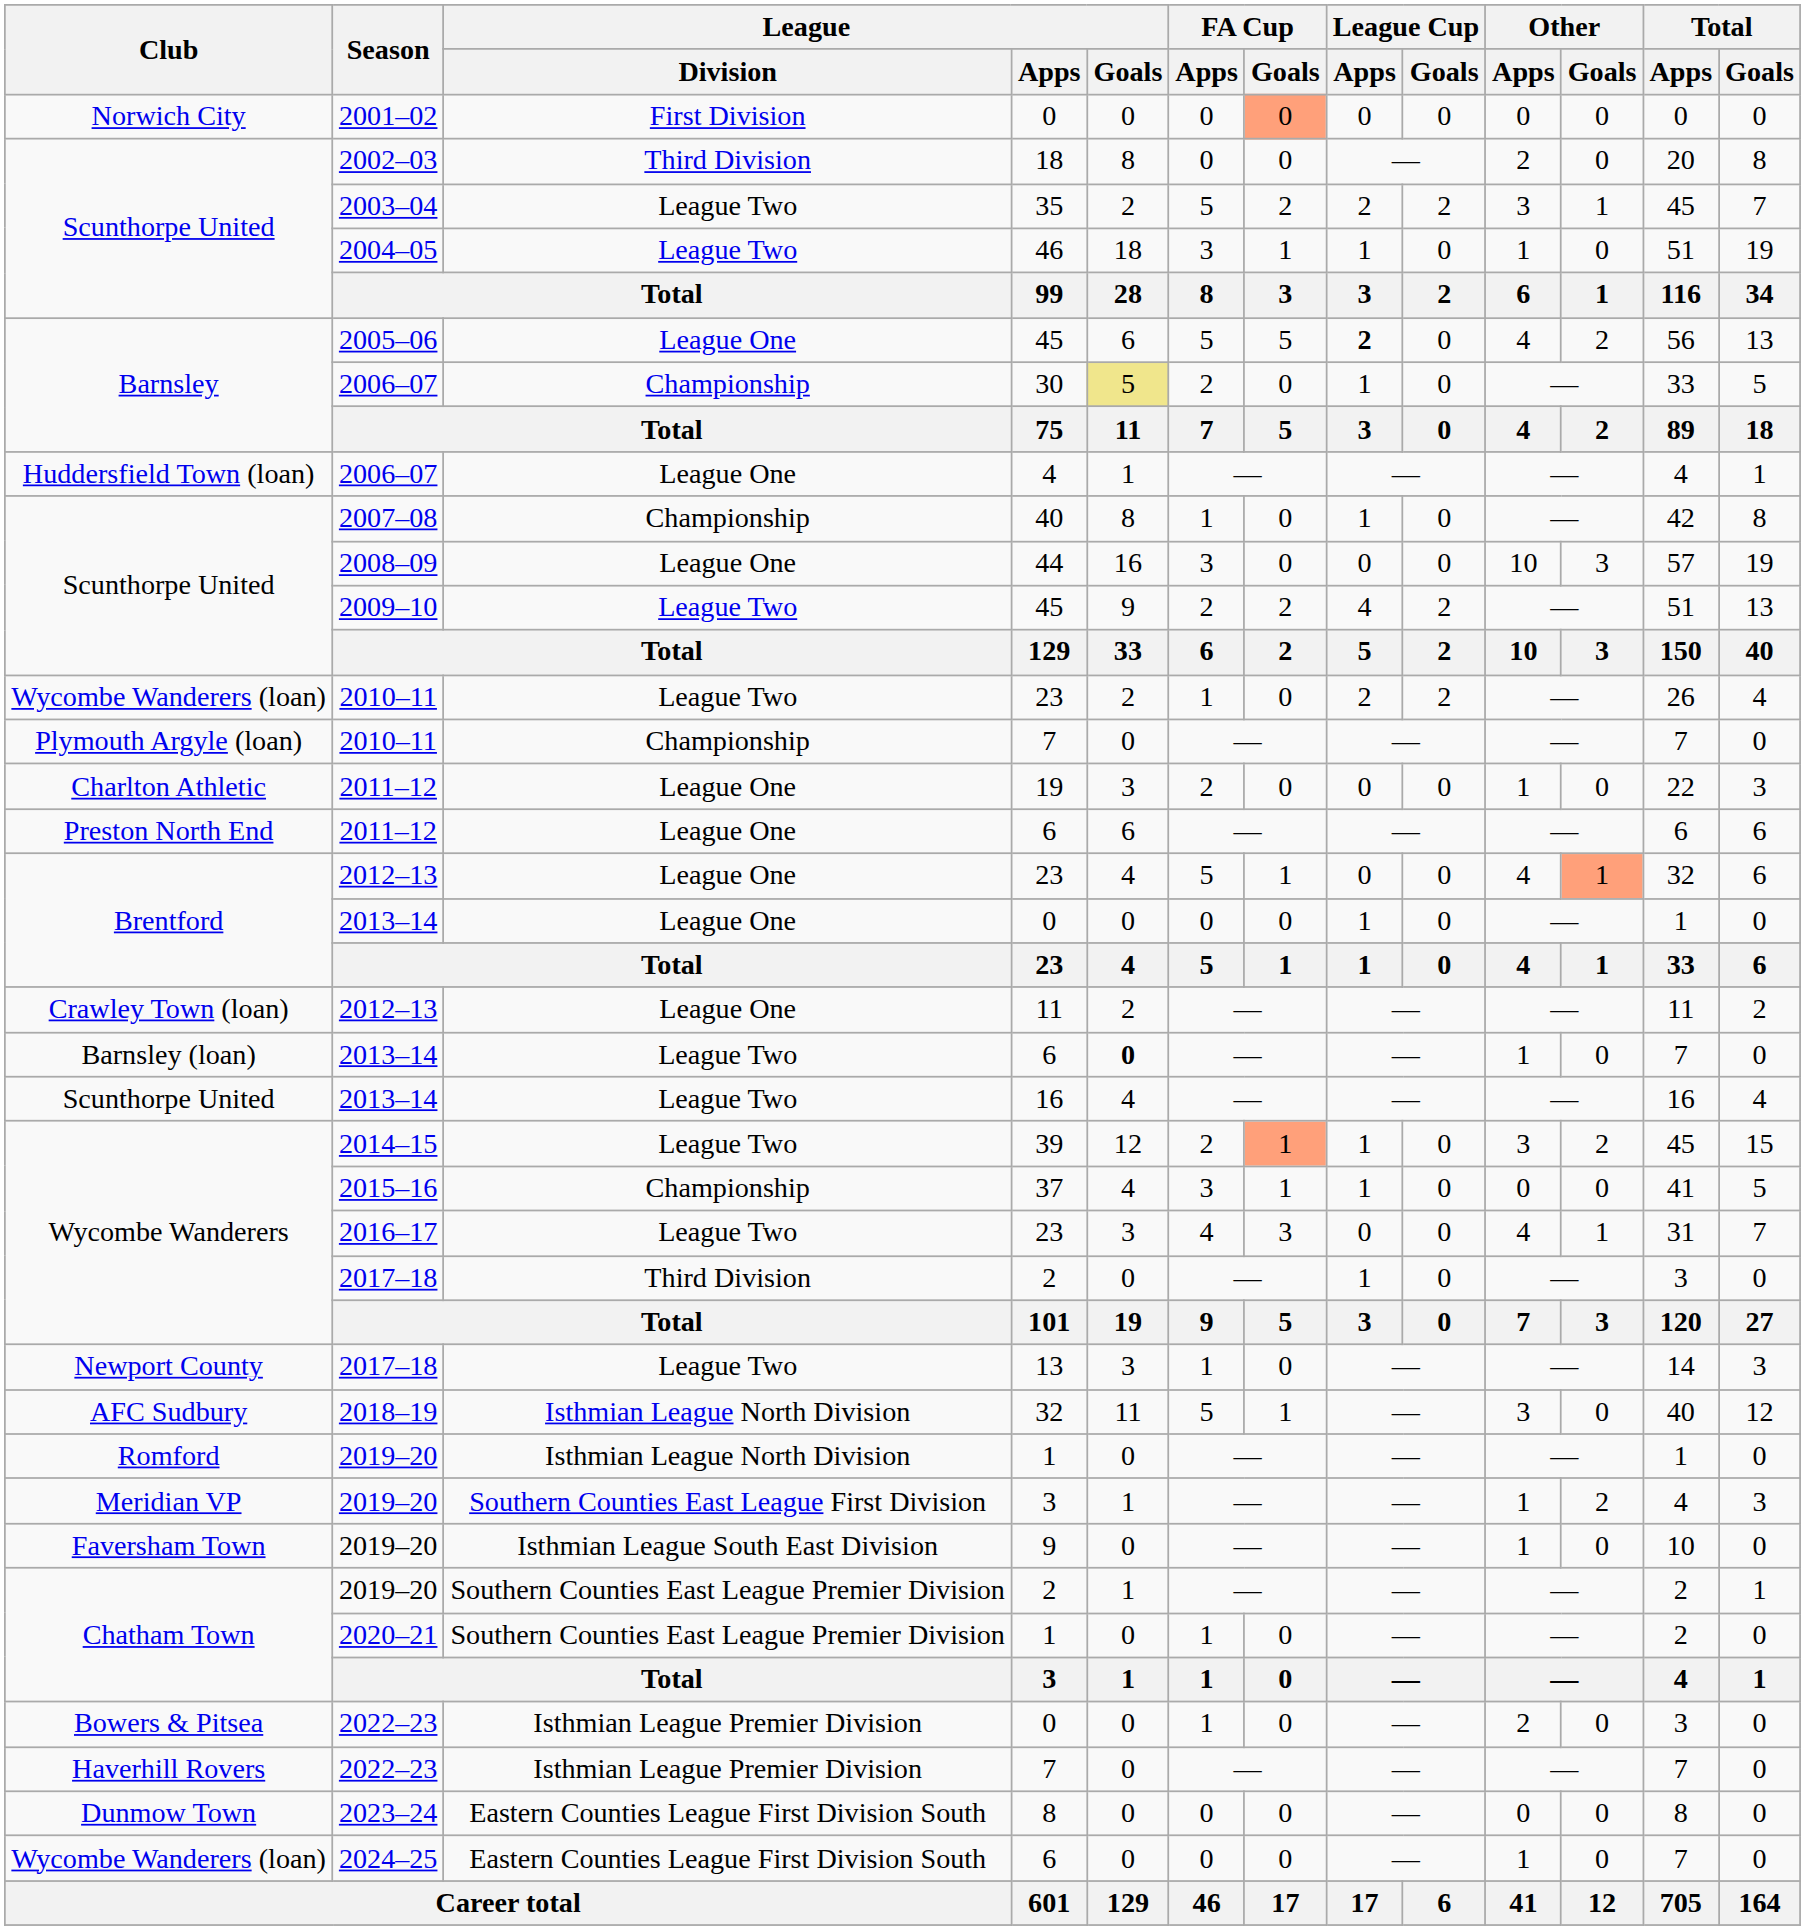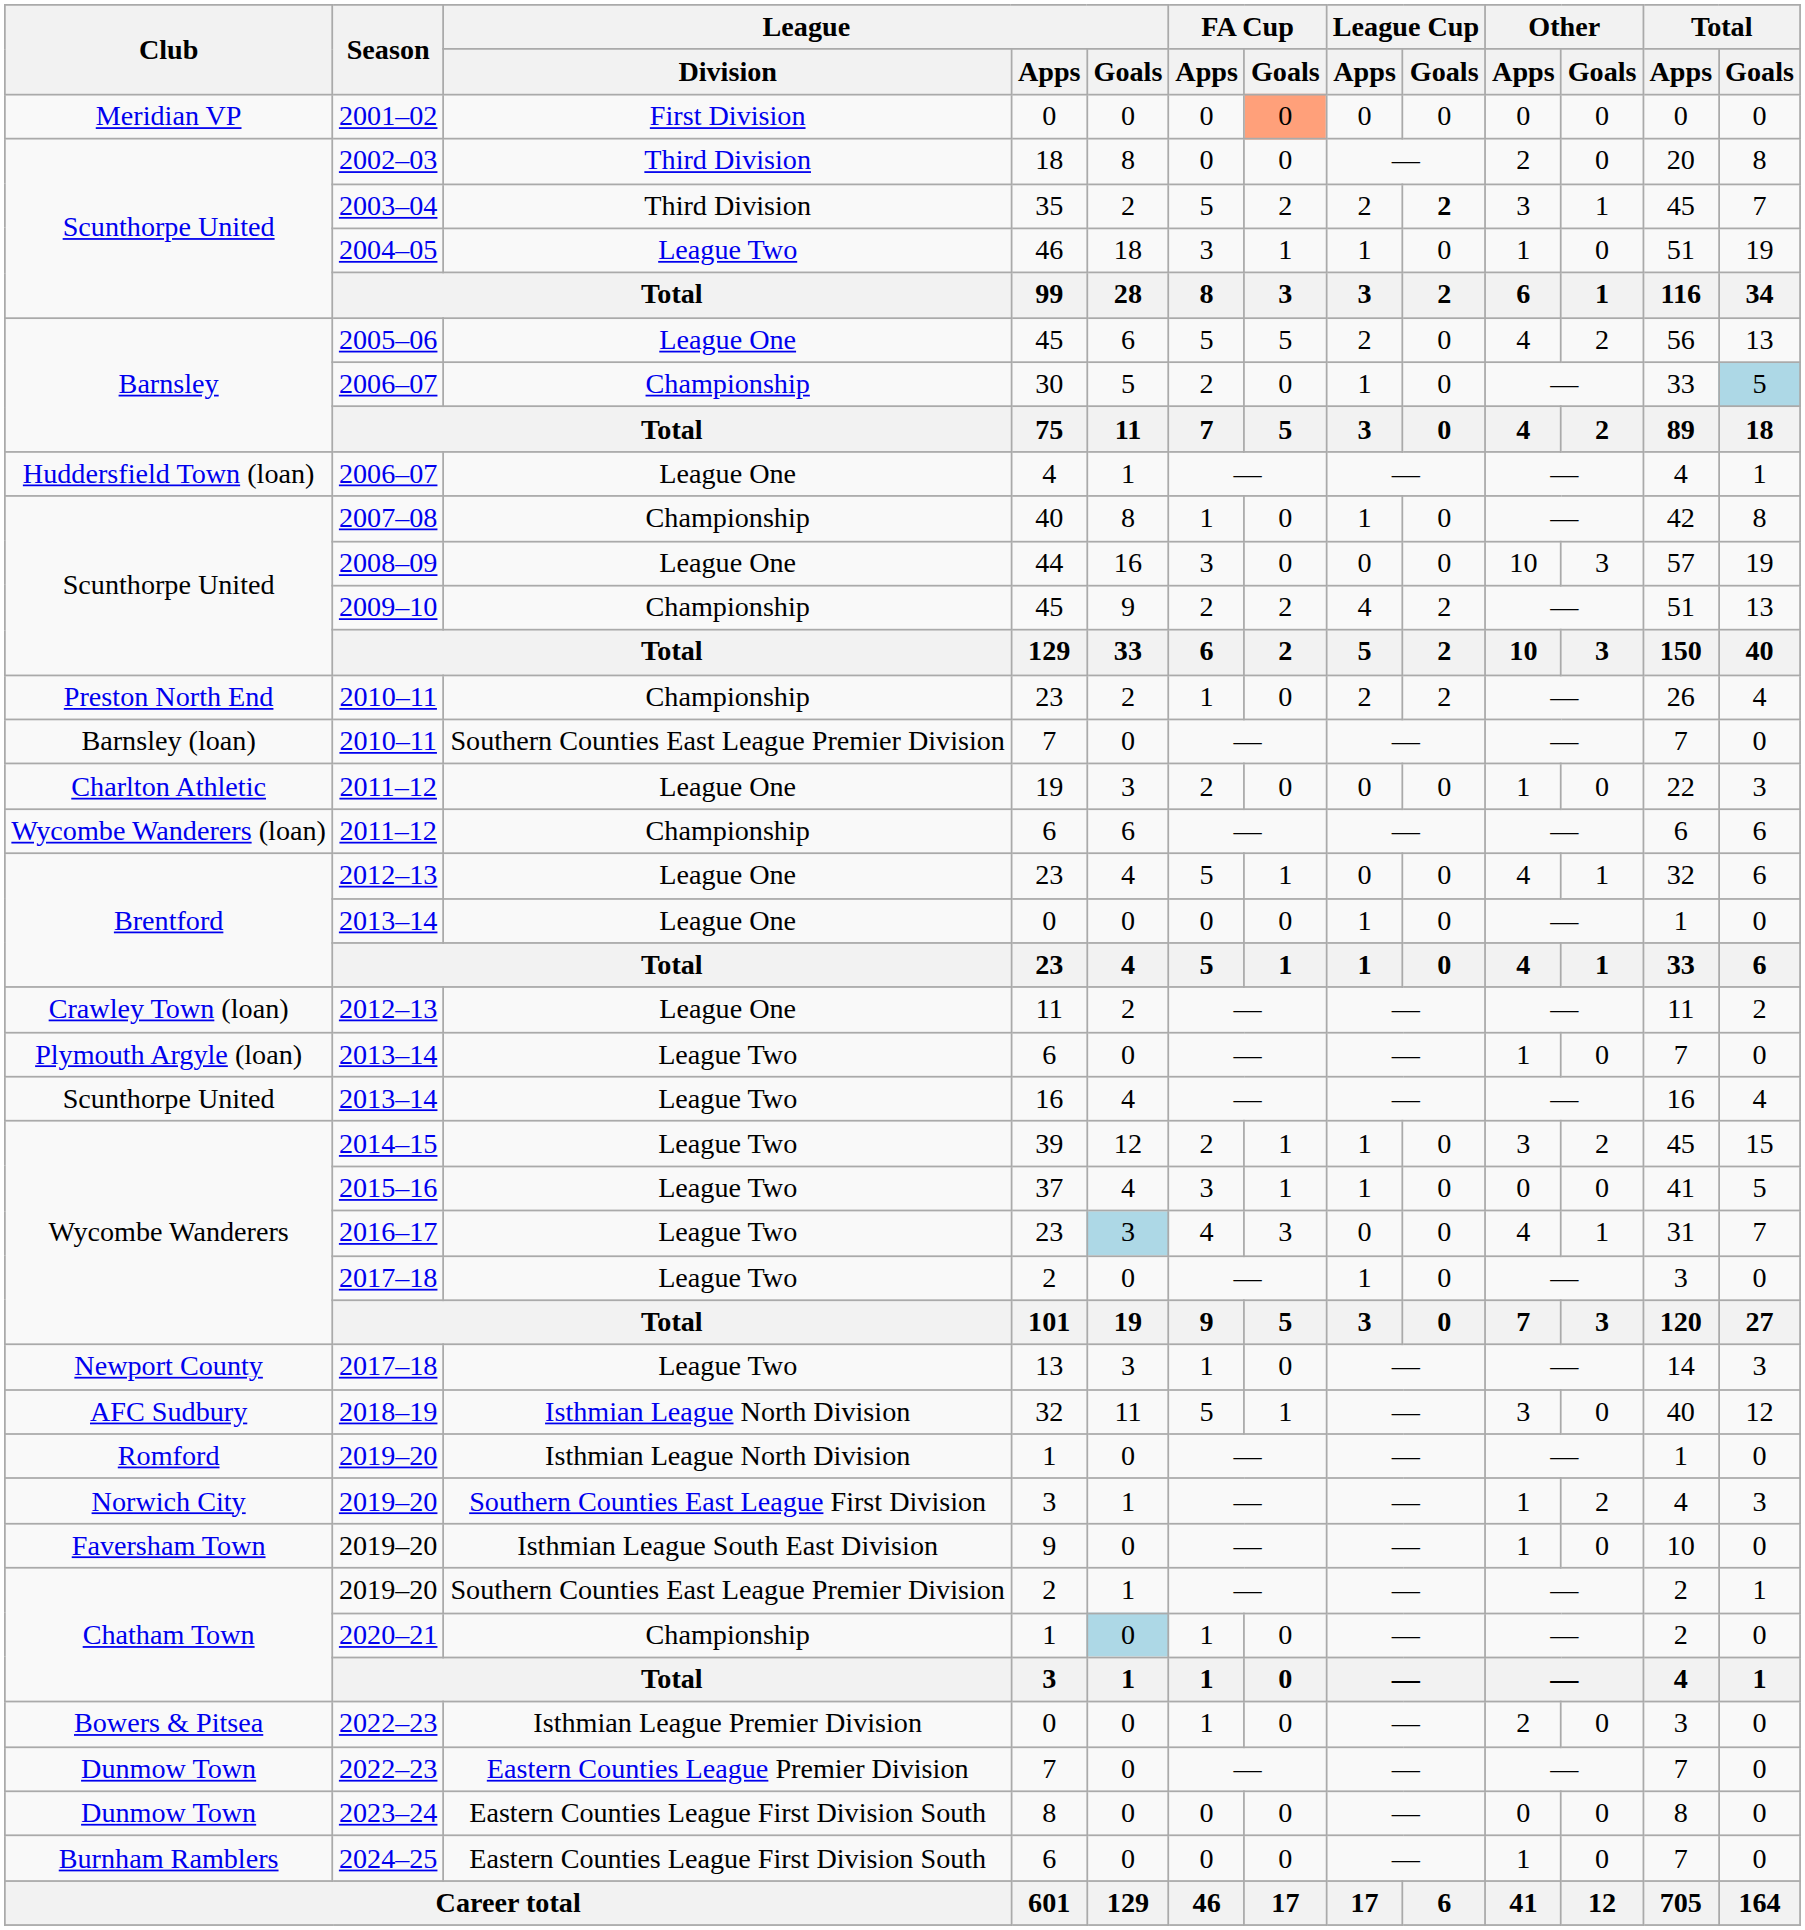2001–02 / 0 | Club: Norwich City -> Meridian VP
35 | League / Division: League Two -> Third Division
35 | League Cup / Goals: normal -> bold
2005–06 / 45 | League Cup / Apps: bold -> normal
30 | League / Goals: khaki background -> no background
30 | Total / Goals: no background -> lightblue background
2009–10 / 45 | League / Division: League Two -> Championship
2010–11 / 23 | Club: Wycombe Wanderers (loan) -> Preston North End
2010–11 / 23 | League / Division: League Two -> Championship
2010–11 / 7 | Club: Plymouth Argyle (loan) -> Barnsley (loan)
2010–11 / 7 | League / Division: Championship -> Southern Counties East League Premier Division
2011–12 / 6 | Club: Preston North End -> Wycombe Wanderers (loan)
2011–12 / 6 | League / Division: League One -> Championship
2012–13 / 23 | Other / Goals: lightsalmon background -> no background
2013–14 / 6 | Club: Barnsley (loan) -> Plymouth Argyle (loan)
2013–14 / 6 | League / Goals: bold -> normal
39 | FA Cup / Goals: lightsalmon background -> no background
37 | League / Division: Championship -> League Two
2016–17 / 23 | League / Goals: no background -> lightblue background
2017–18 / 2 | League / Division: Third Division -> League Two
2019–20 / 3 | Club: Meridian VP -> Norwich City
2020–21 / 1 | League / Division: Southern Counties East League Premier Division -> Championship
2020–21 / 1 | League / Goals: no background -> lightblue background
2022–23 / 7 | Club: Haverhill Rovers -> Dunmow Town
2022–23 / 7 | League / Division: Isthmian League Premier Division -> Eastern Counties League Premier Division
2024–25 / 6 | Club: Wycombe Wanderers (loan) -> Burnham Ramblers
